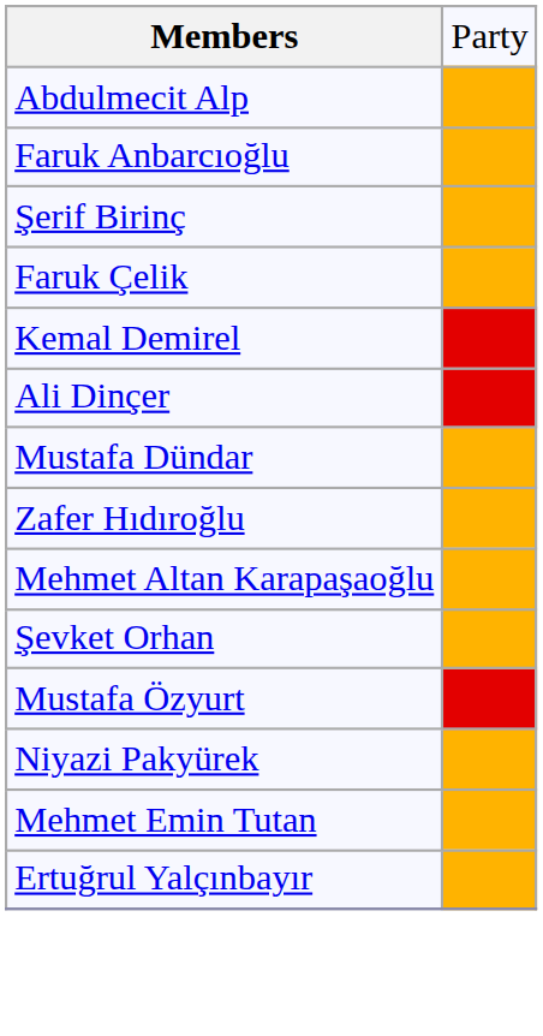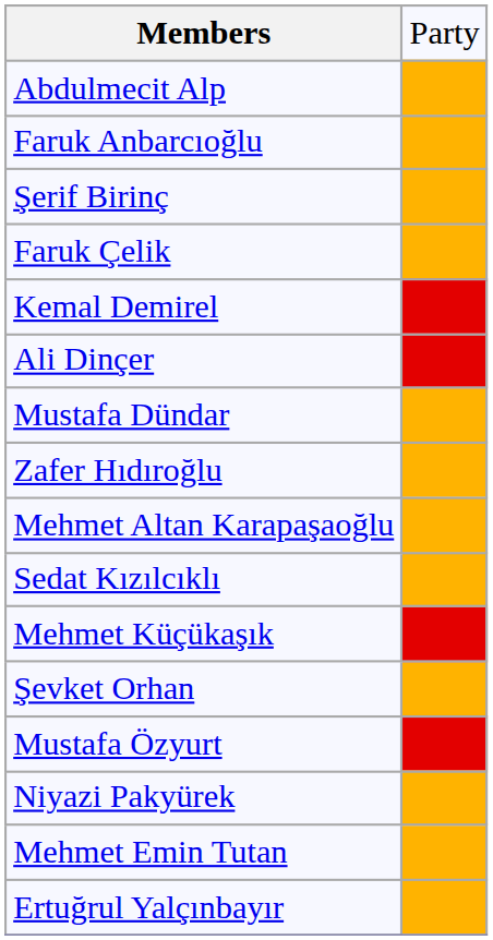+ row: Sedat Kızılcıklı
+ row: Mehmet Küçükaşık
